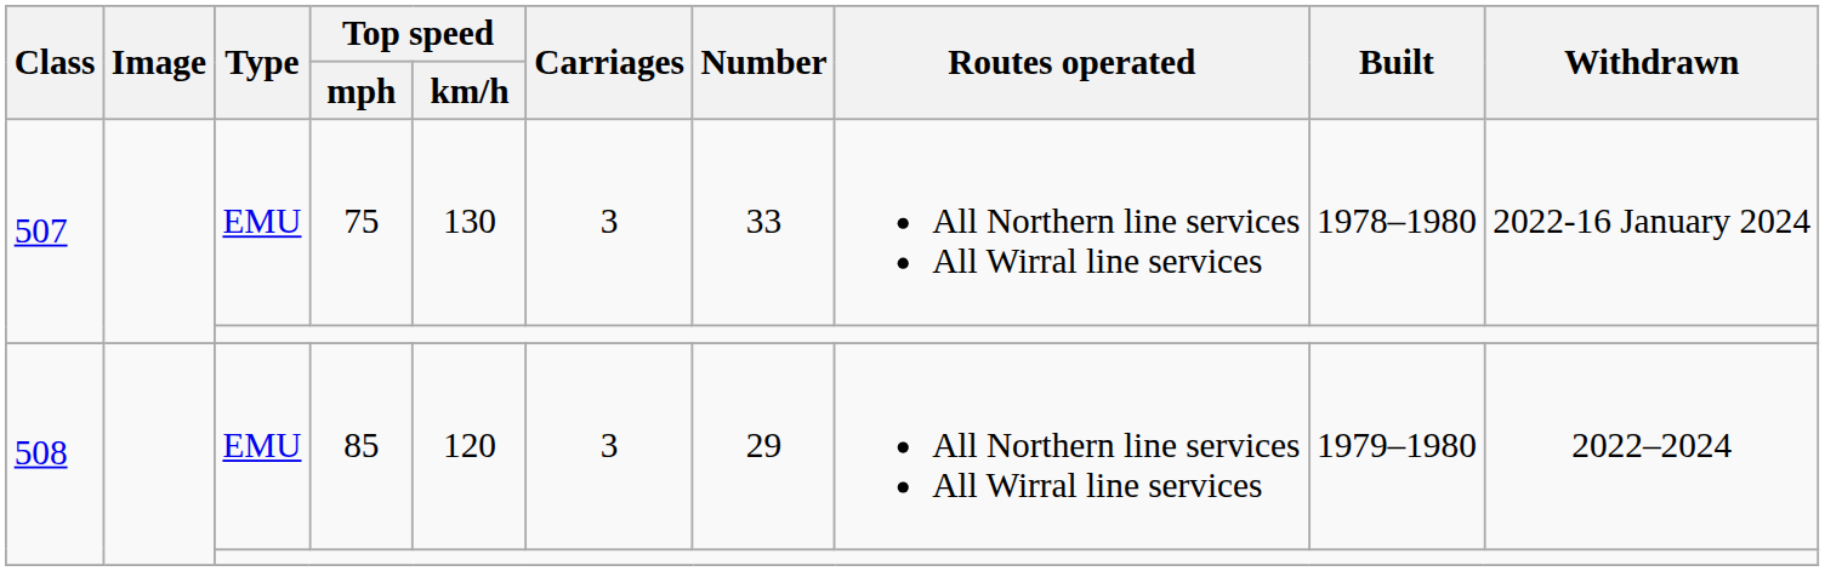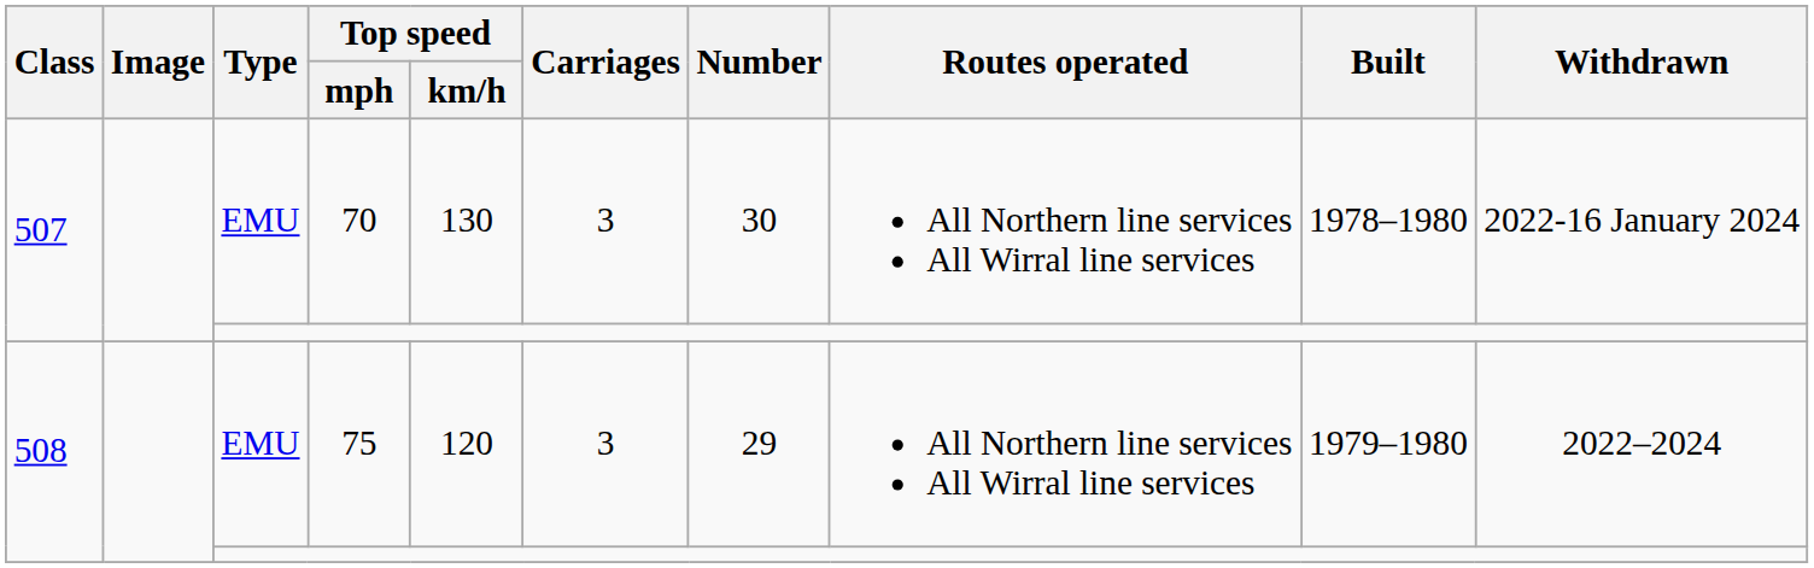507 / EMU | Top speed / mph: 75 -> 70
507 / EMU | Number: 33 -> 30
508 / EMU | Top speed / mph: 85 -> 75
